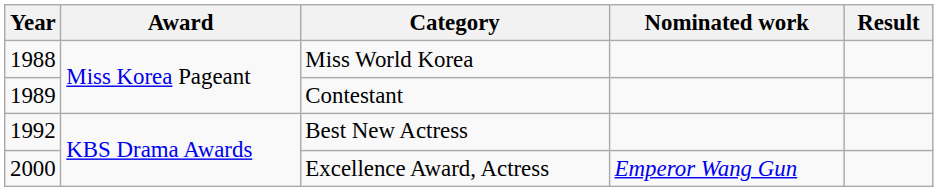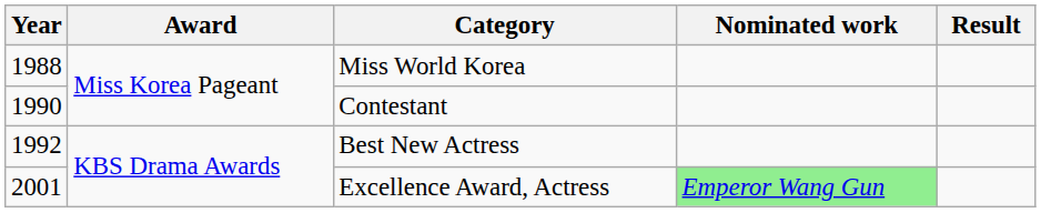Contestant | Year: 1989 -> 1990
Excellence Award, Actress | Year: 2000 -> 2001
Excellence Award, Actress | Nominated work: no background -> lightgreen background
